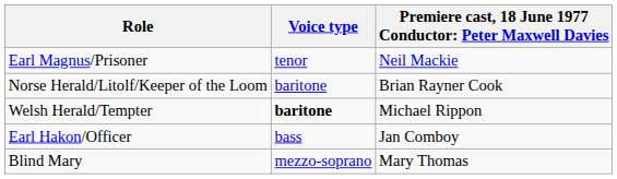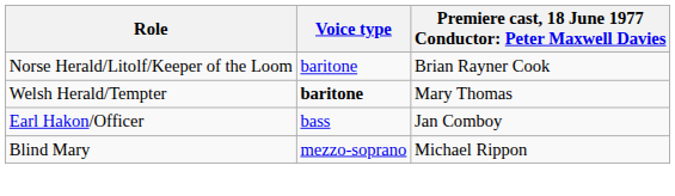- row: Earl Magnus/Prisoner | tenor | Neil Mackie
Welsh Herald/Tempter | column 3: Michael Rippon -> Mary Thomas
Blind Mary | column 3: Mary Thomas -> Michael Rippon
